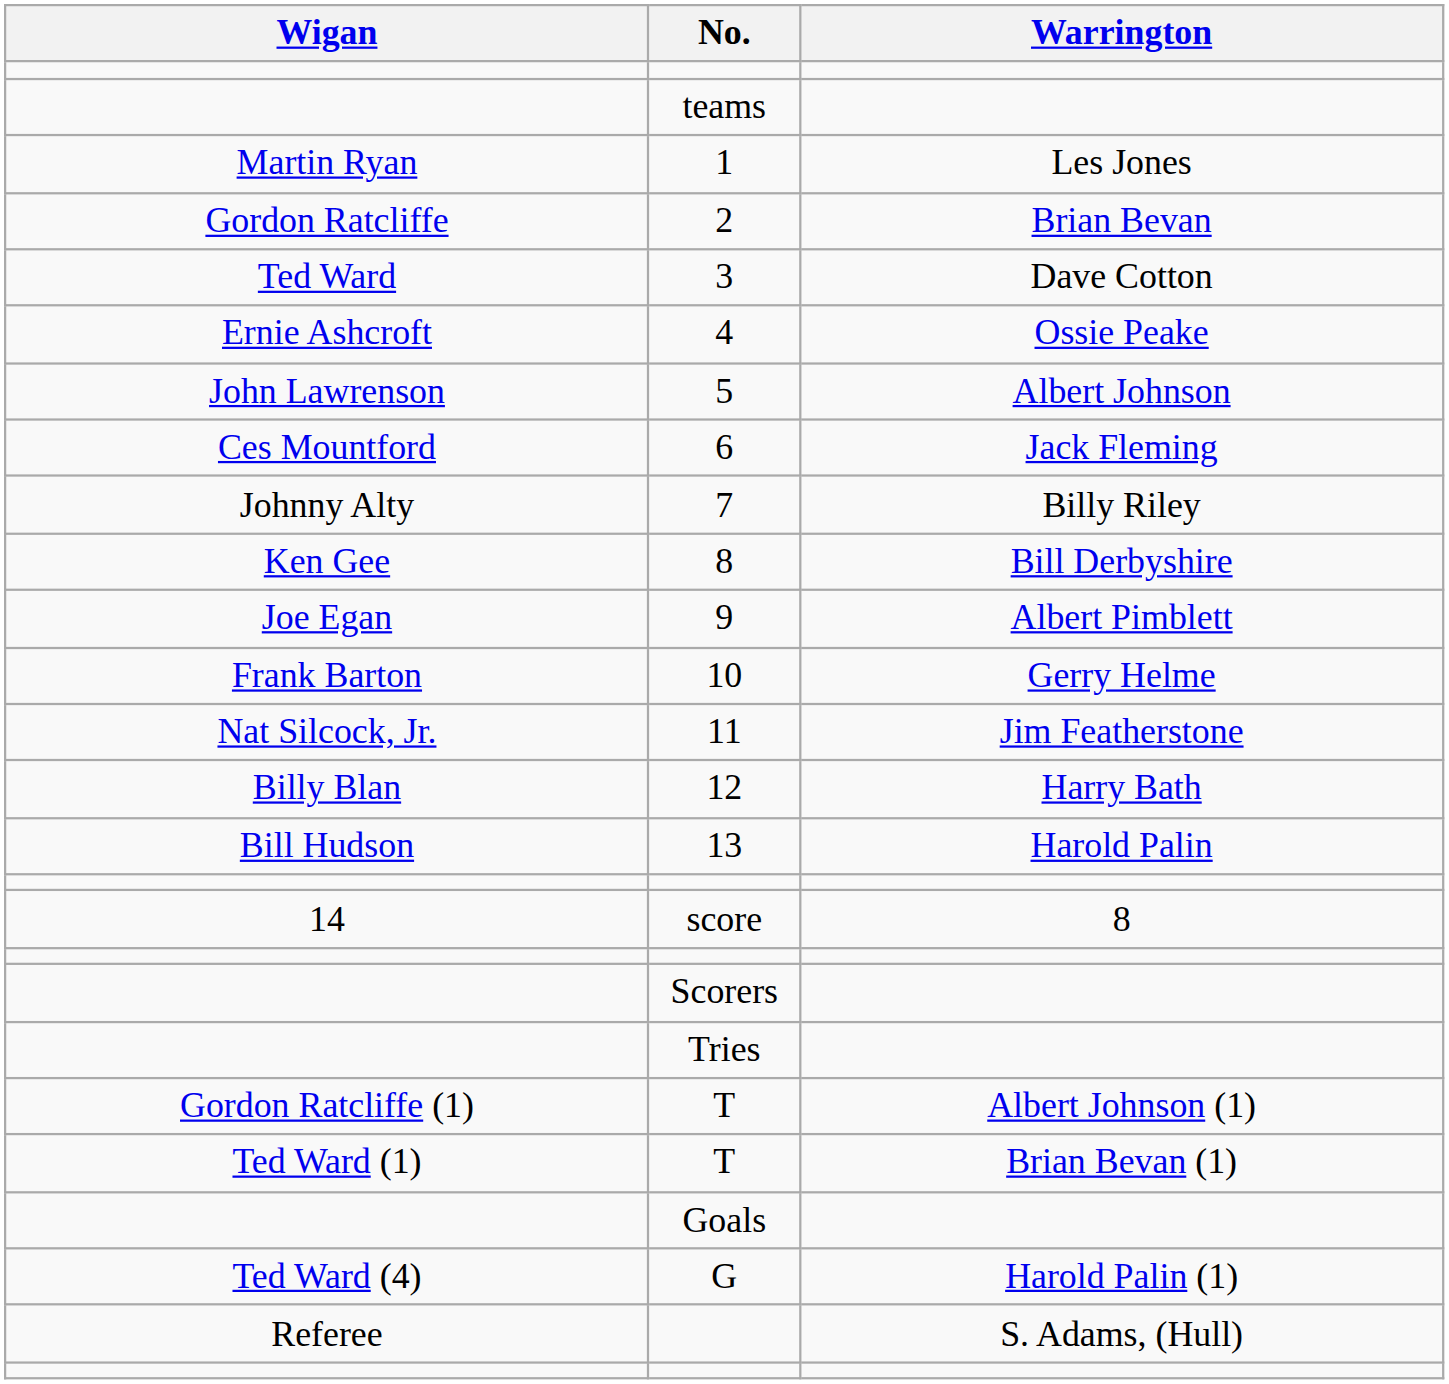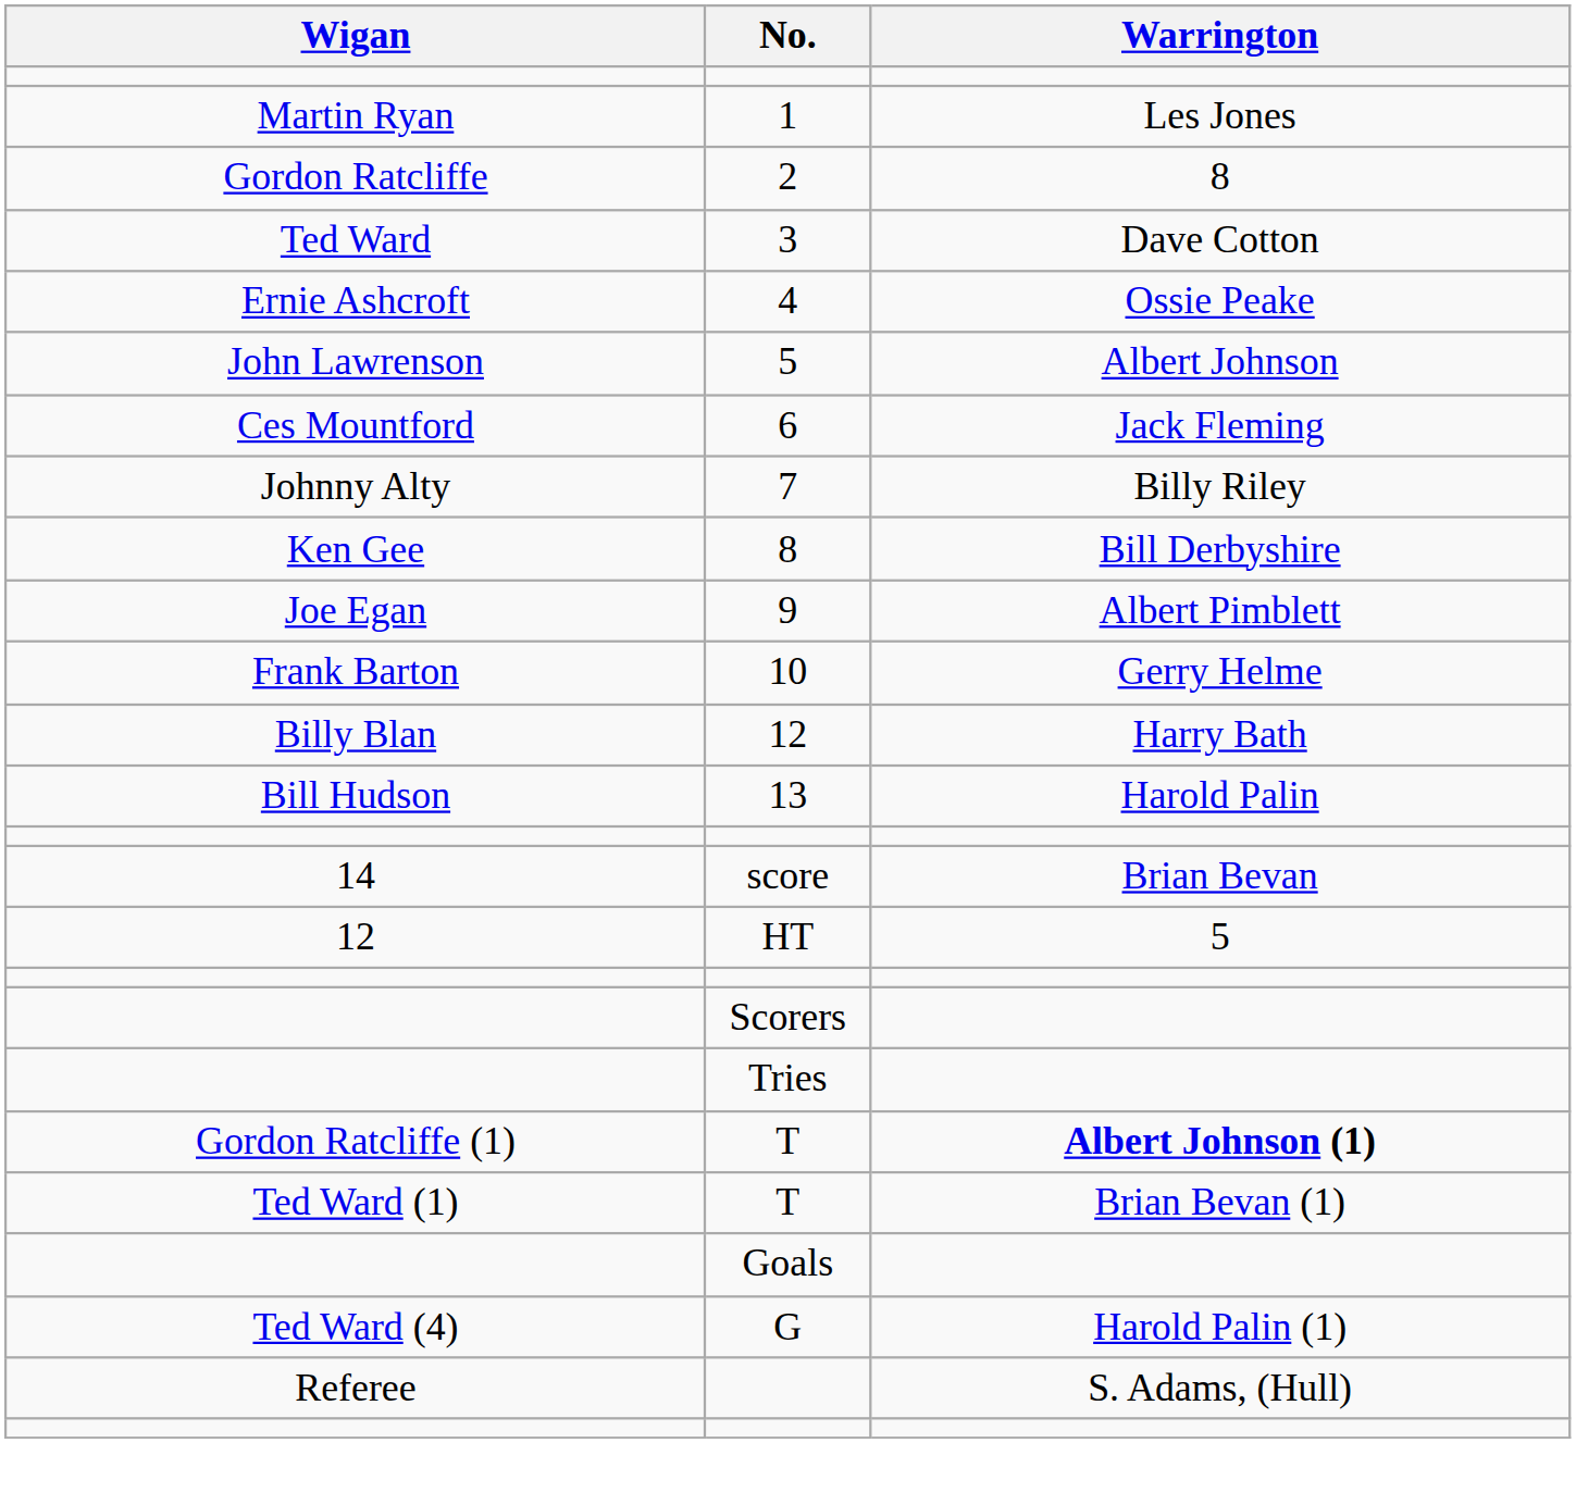- row: teams
2 | Warrington: Brian Bevan -> 8
- row: Nat Silcock, Jr. | 11 | Jim Featherstone
score | Warrington: 8 -> Brian Bevan
+ row: 12 | HT | 5
Gordon Ratcliffe (1) / T | Warrington: normal -> bold
